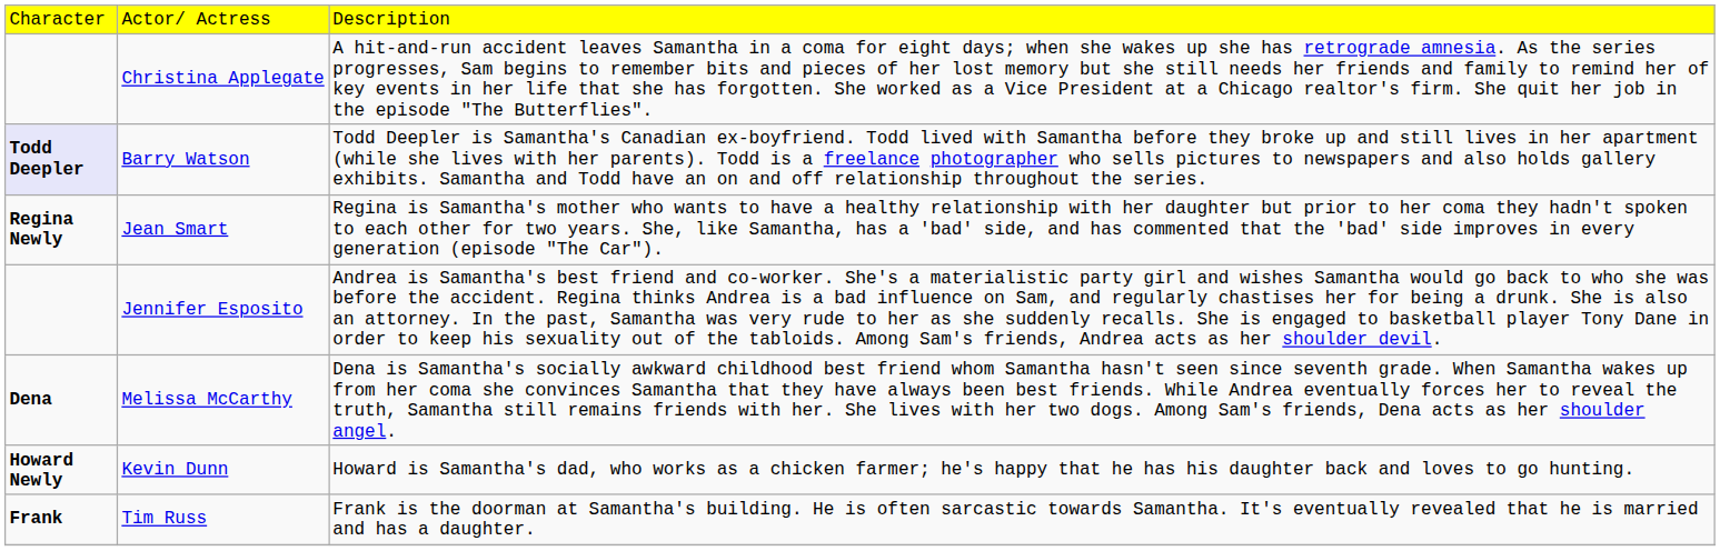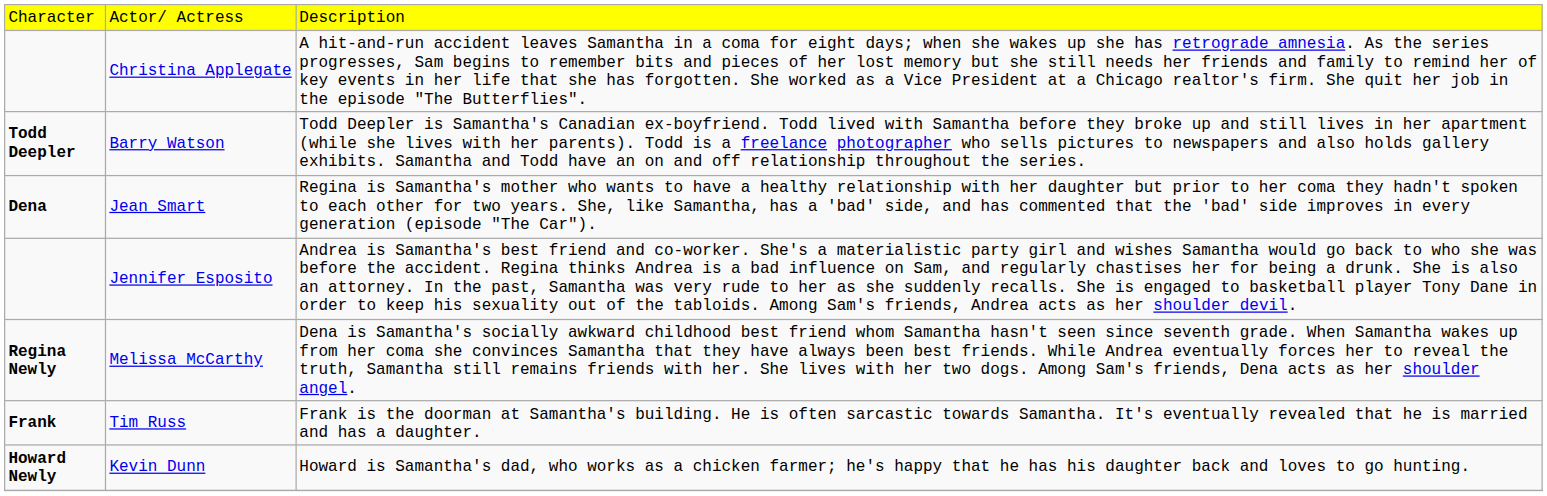Barry Watson | column 1: lavender background -> no background
Jean Smart | column 1: Regina Newly -> Dena
Melissa McCarthy | column 1: Dena -> Regina Newly
rows swapped: Kevin Dunn <-> Tim Russ
